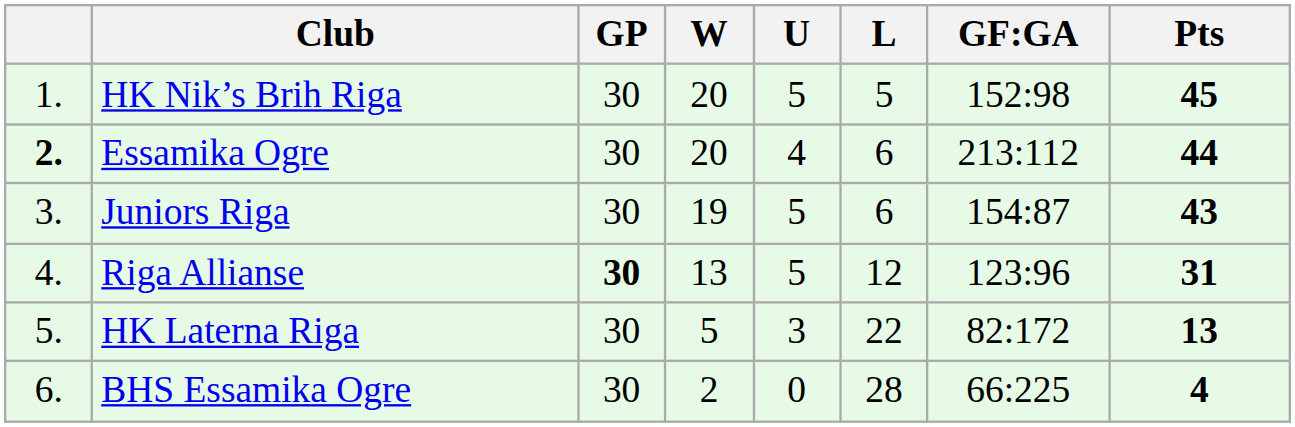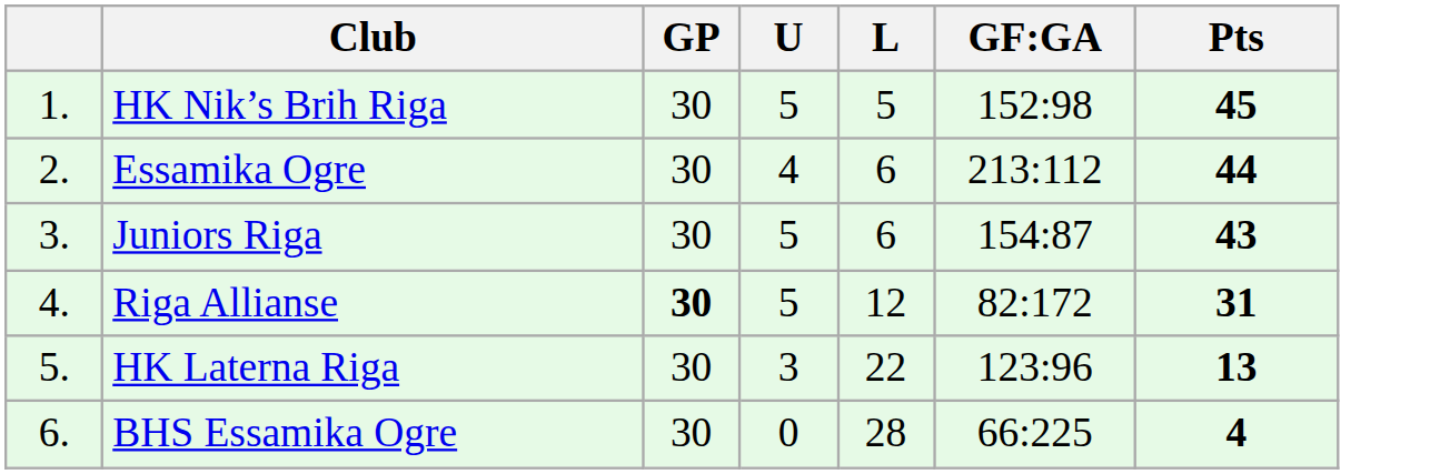- column: W | 20 | 20 | 19 | 13 | 5 | 2
Essamika Ogre | column 1: bold -> normal
Riga Allianse | GF:GA: 123:96 -> 82:172
HK Laterna Riga | GF:GA: 82:172 -> 123:96
